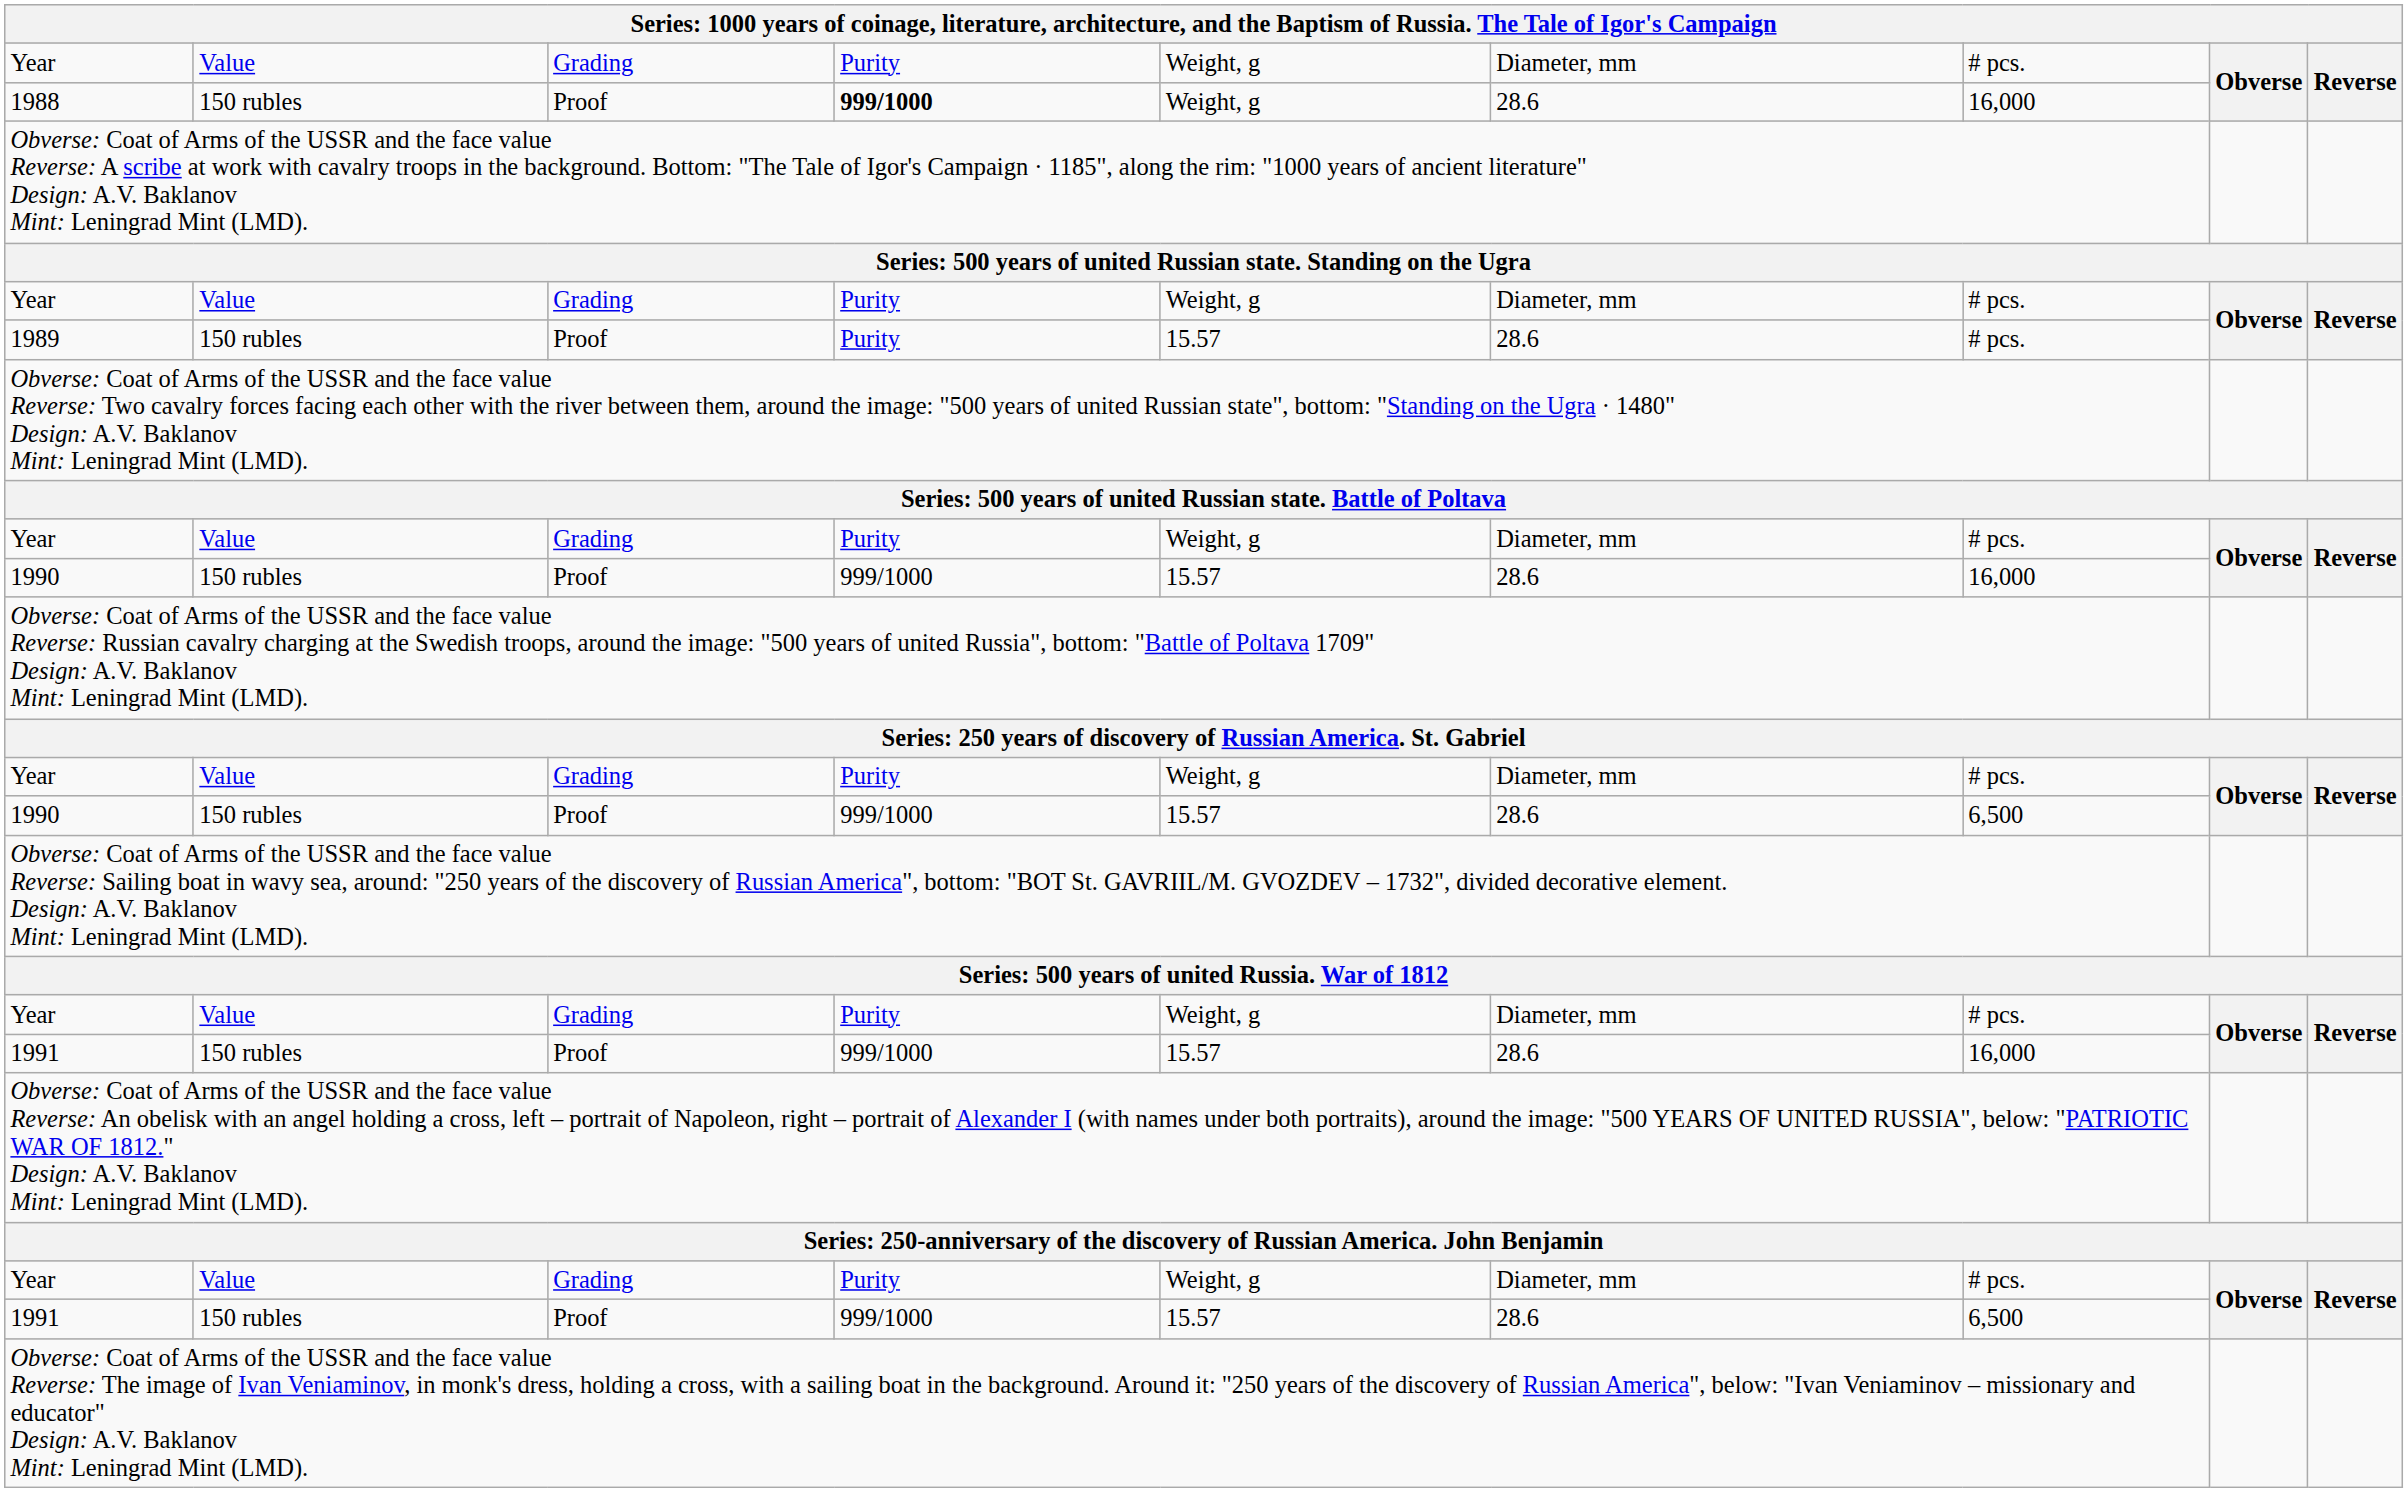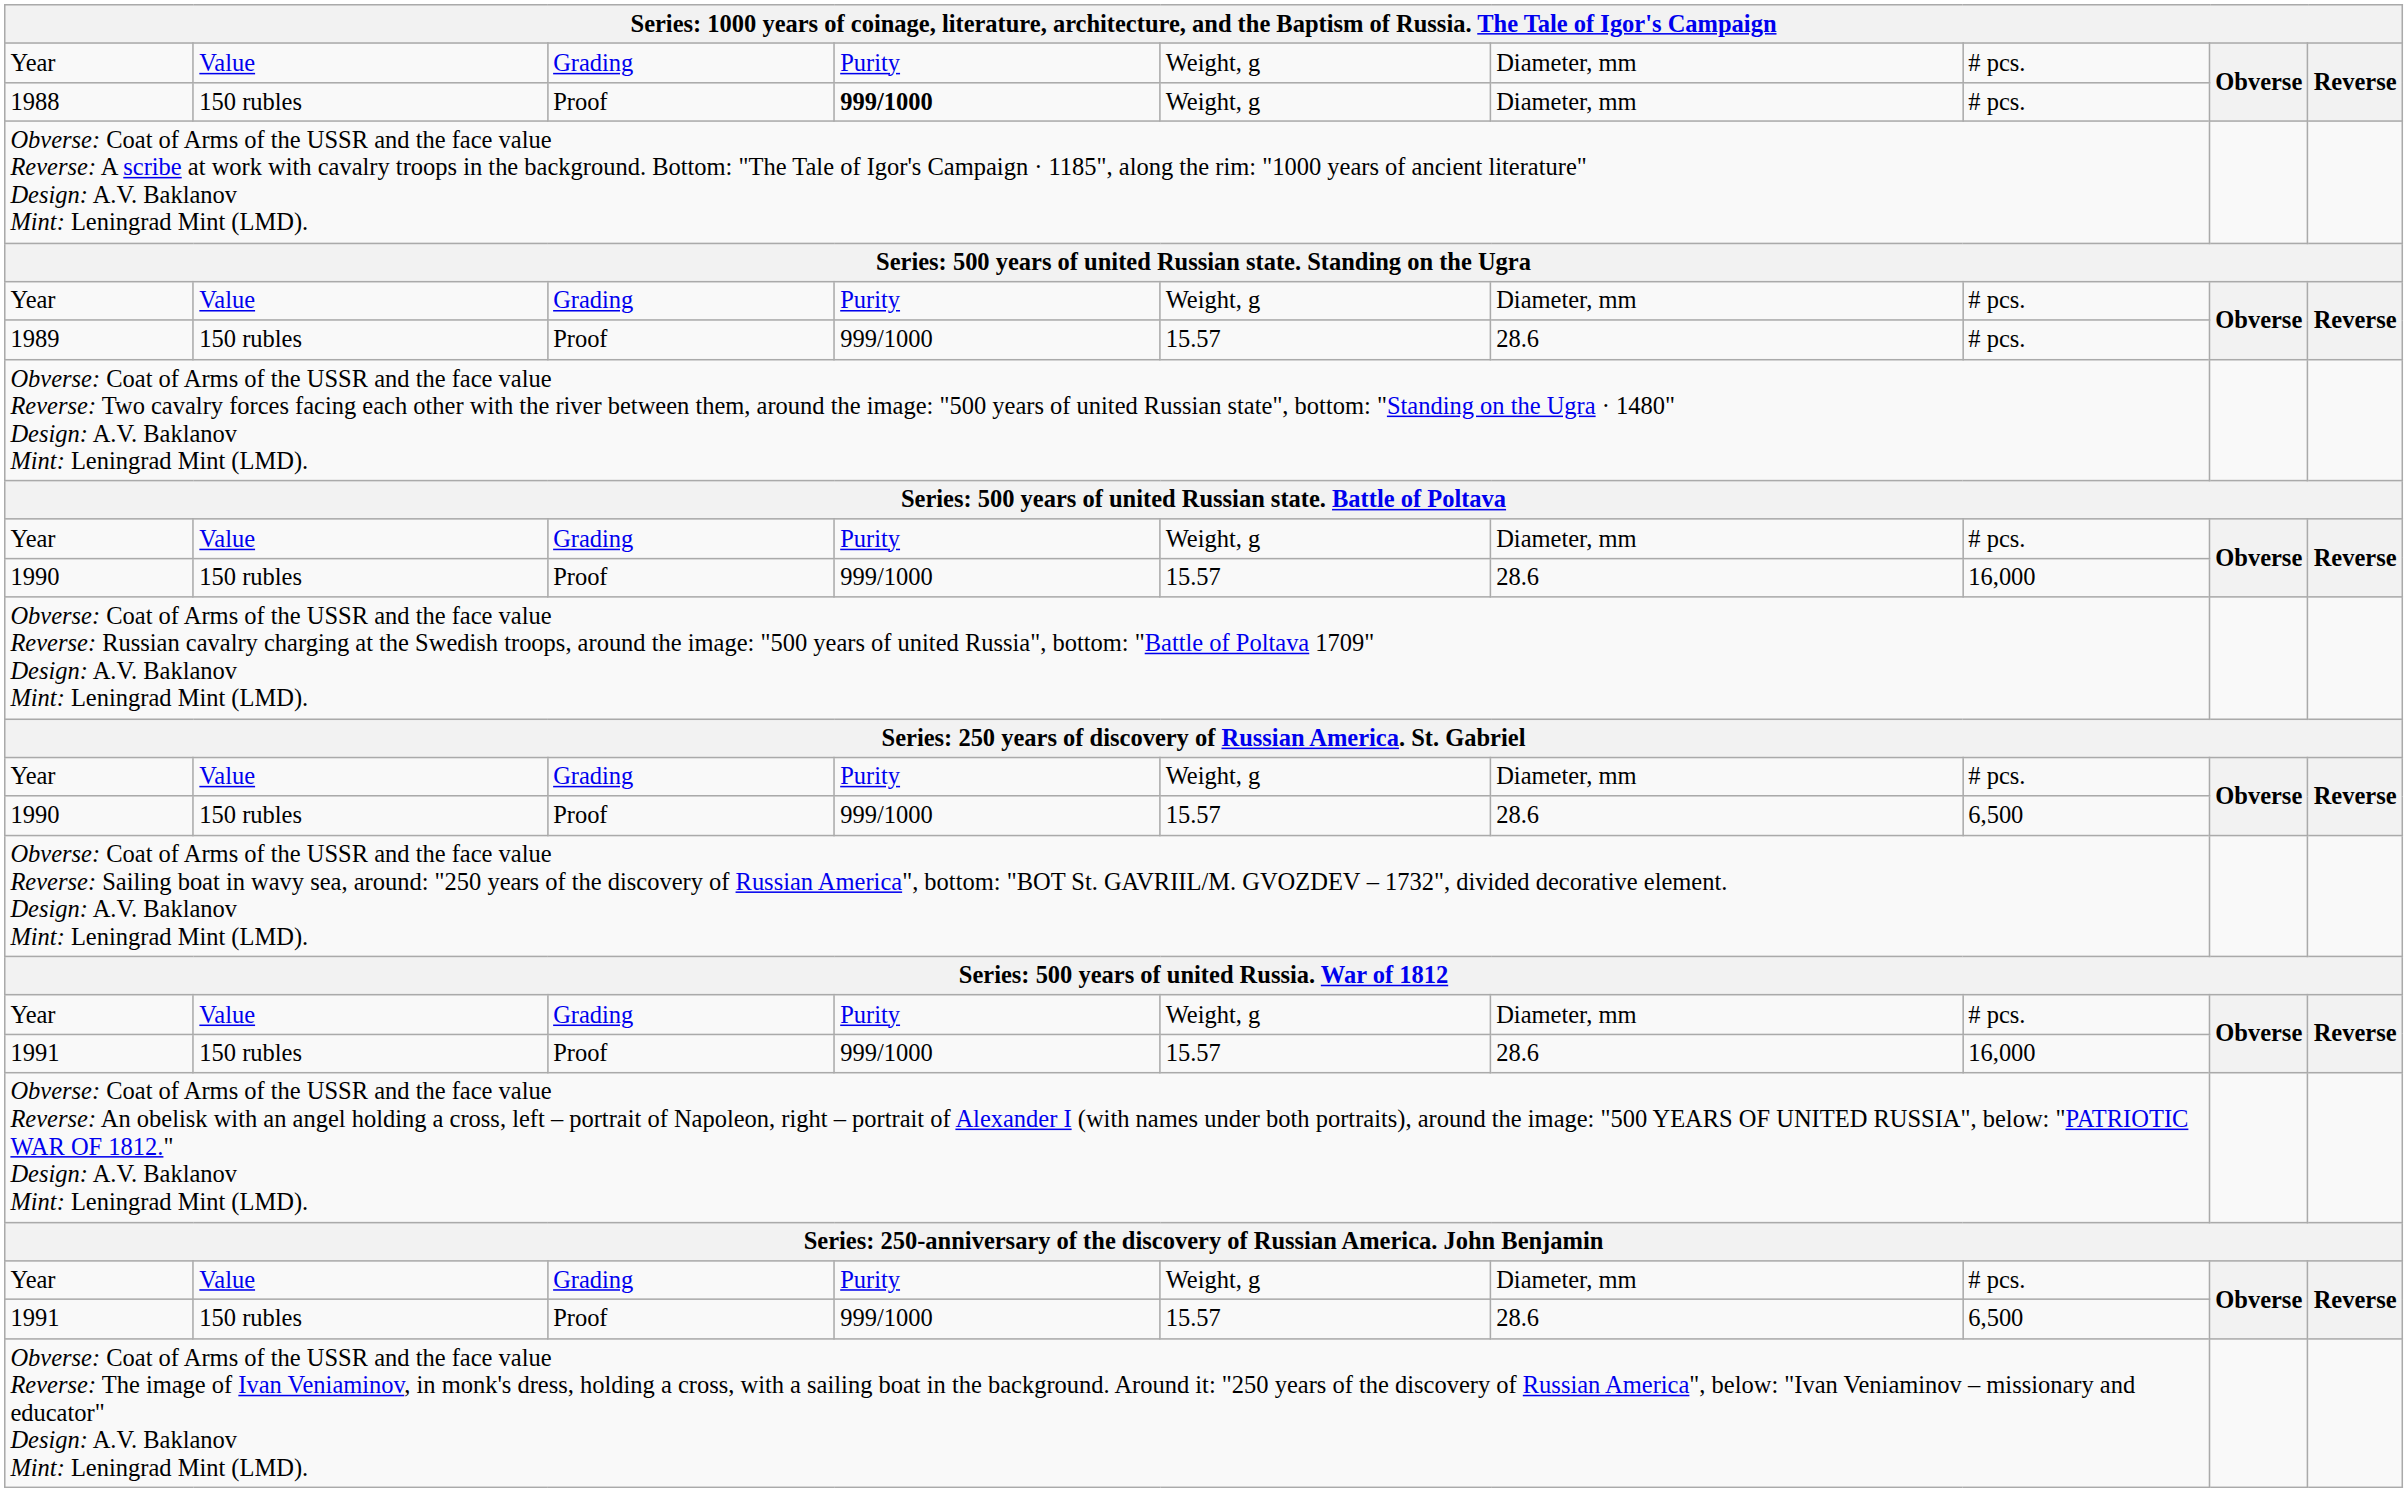1988 | column 6: 28.6 -> Diameter, mm
1988 | column 7: 16,000 -> # pcs.
1989 | column 4: Purity -> 999/1000
